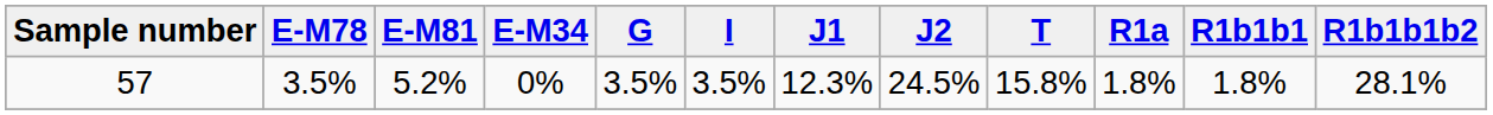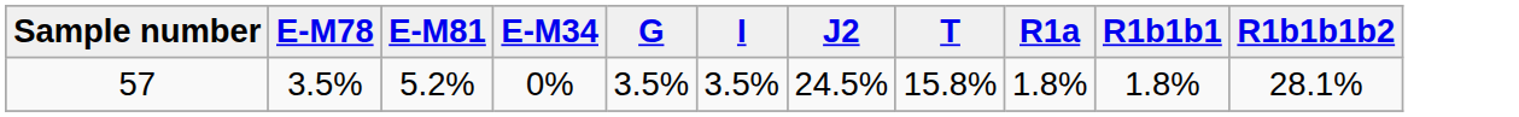- column: J1 | 12.3%
